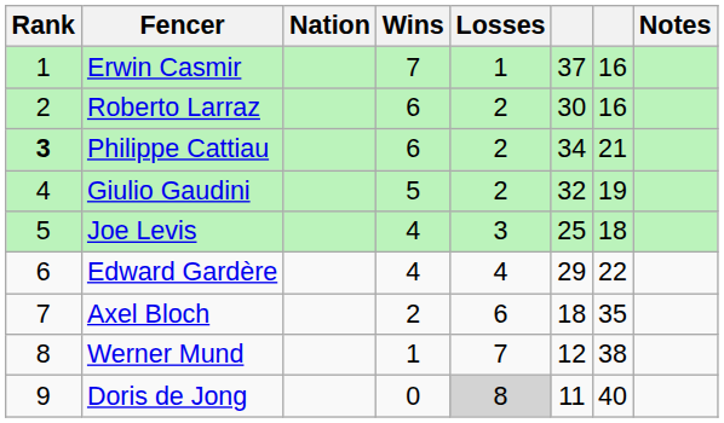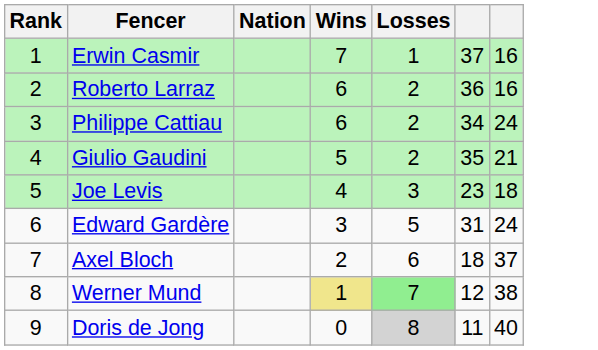- column: Notes
Roberto Larraz | column 6: 30 -> 36
Philippe Cattiau | Rank: bold -> normal
Philippe Cattiau | column 7: 21 -> 24
Giulio Gaudini | column 6: 32 -> 35
Giulio Gaudini | column 7: 19 -> 21
Joe Levis | column 6: 25 -> 23
Edward Gardère | Wins: 4 -> 3
Edward Gardère | Losses: 4 -> 5
Edward Gardère | column 6: 29 -> 31
Edward Gardère | column 7: 22 -> 24
Axel Bloch | column 7: 35 -> 37
Werner Mund | Wins: no background -> khaki background
Werner Mund | Losses: no background -> lightgreen background
